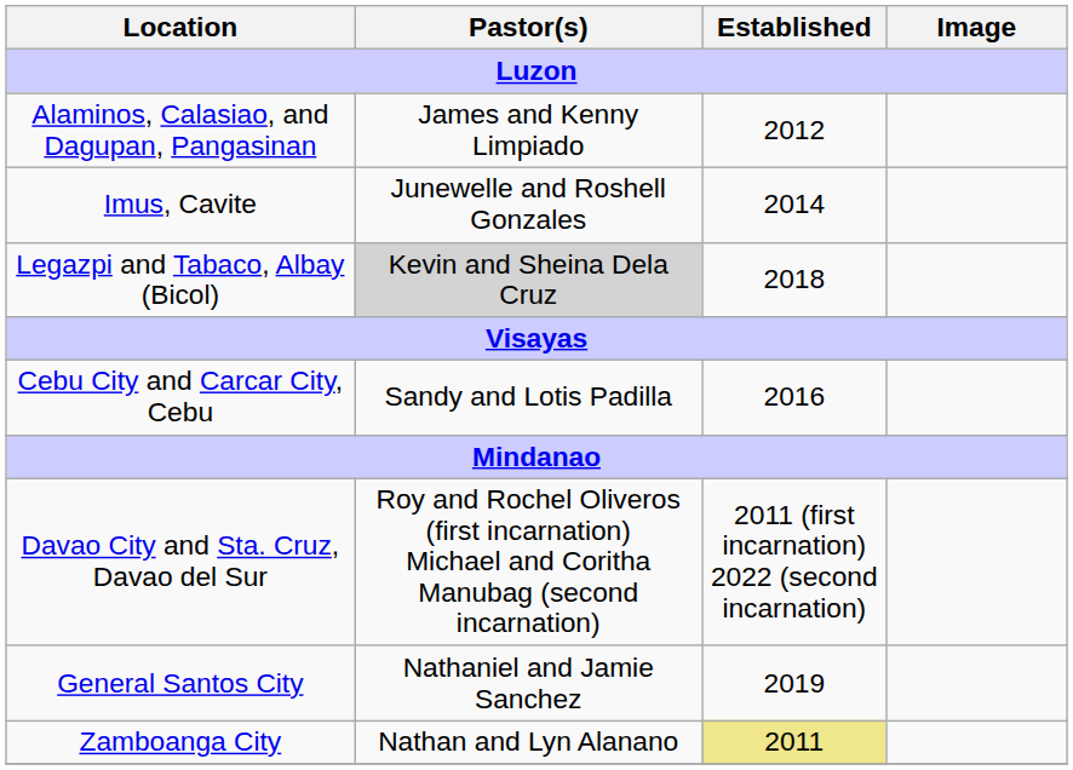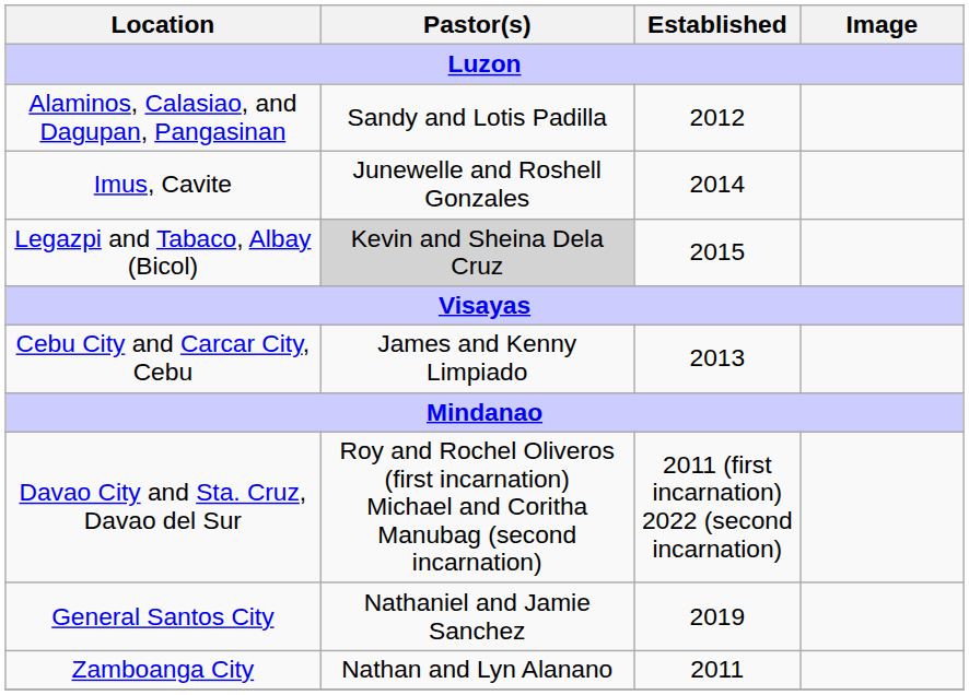Alaminos, Calasiao, and Dagupan, Pangasinan | Pastor(s): James and Kenny Limpiado -> Sandy and Lotis Padilla
Legazpi and Tabaco, Albay (Bicol) | Established: 2018 -> 2015
Cebu City and Carcar City, Cebu | Pastor(s): Sandy and Lotis Padilla -> James and Kenny Limpiado
Cebu City and Carcar City, Cebu | Established: 2016 -> 2013
Zamboanga City | Established: khaki background -> no background
